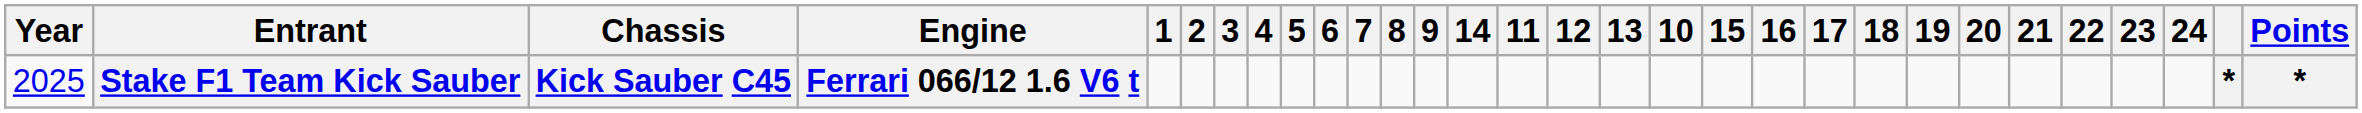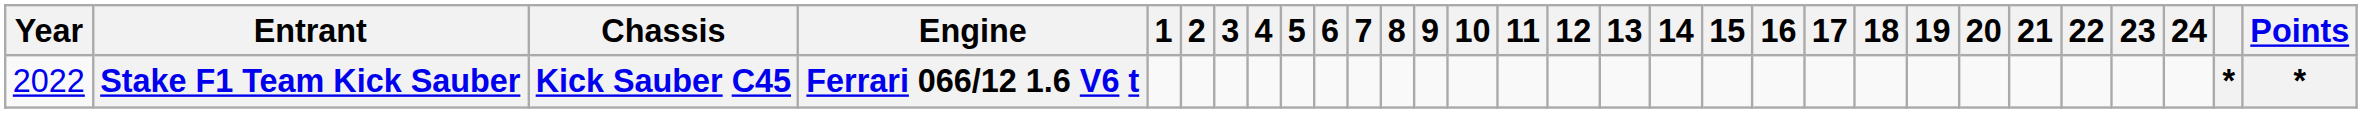columns swapped: 10 <-> 14
Stake F1 Team Kick Sauber | Year: 2025 -> 2022
